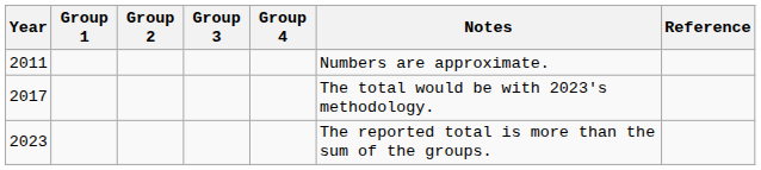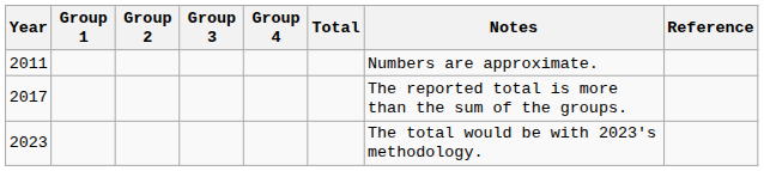+ column: Total
2017 | Notes: The total would be with 2023's methodology. -> The reported total is more than the sum of the groups.
2023 | Notes: The reported total is more than the sum of the groups. -> The total would be with 2023's methodology.
